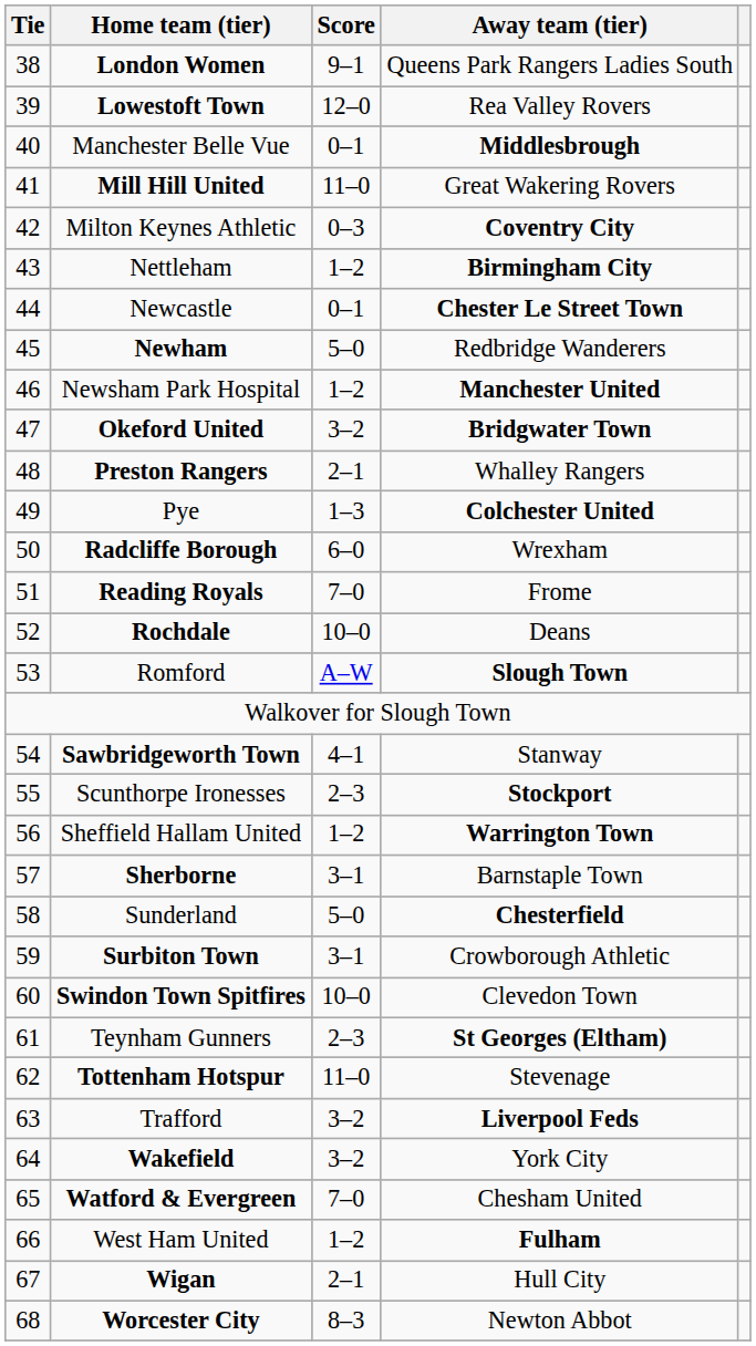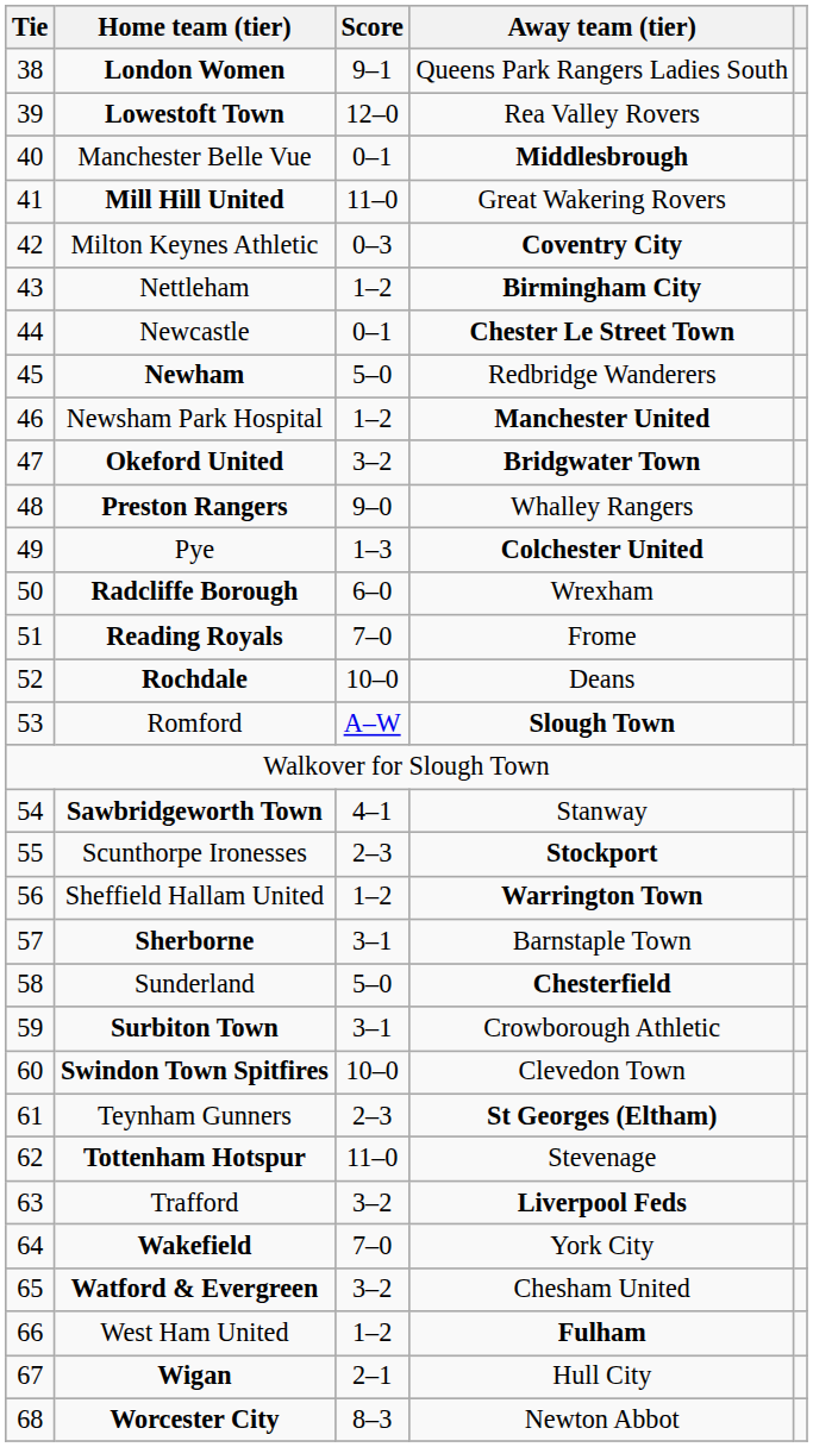Preston Rangers | Score: 2–1 -> 9–0
Wakefield | Score: 3–2 -> 7–0
Watford & Evergreen | Score: 7–0 -> 3–2
